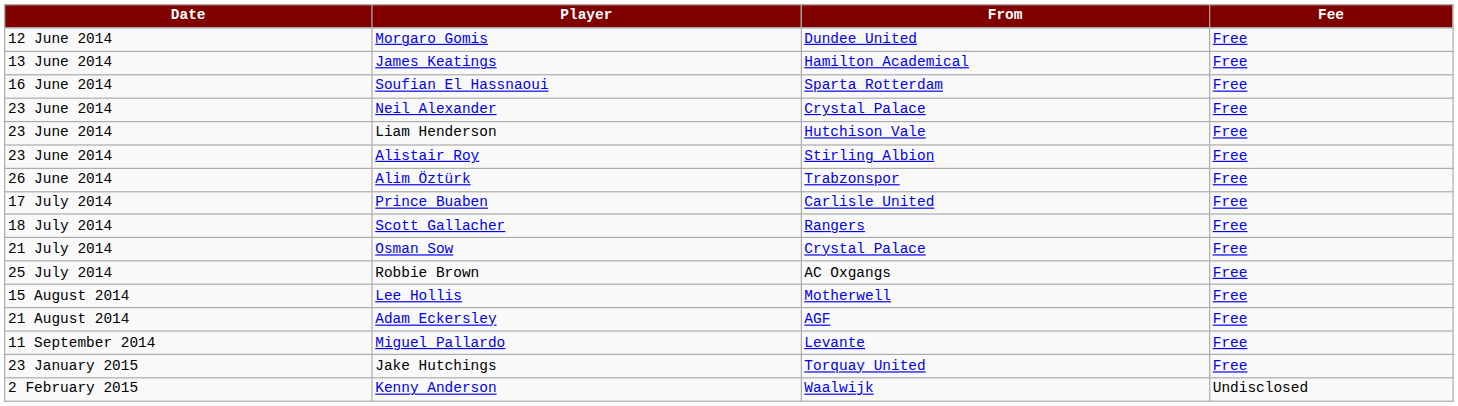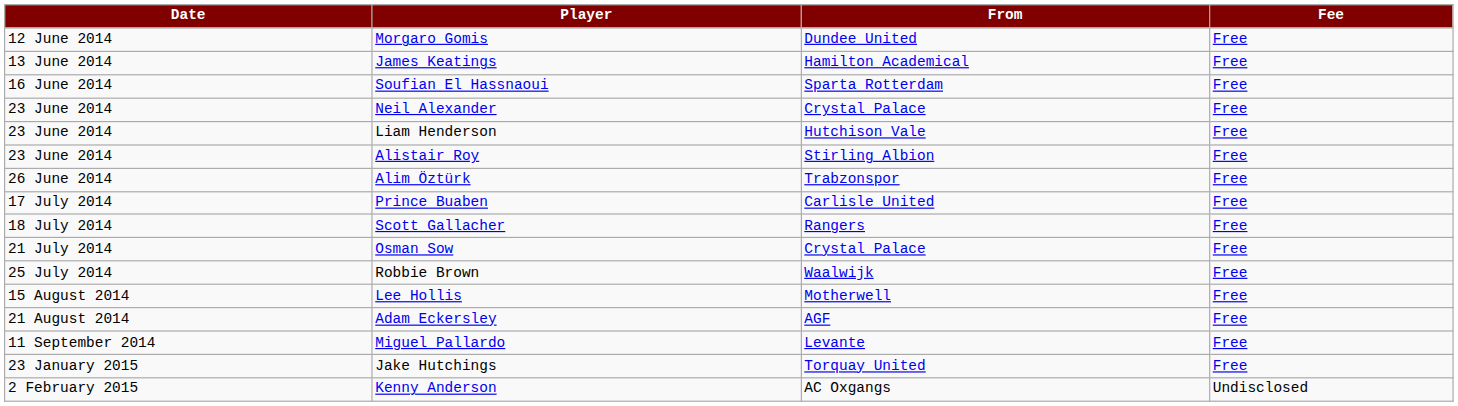Robbie Brown | From: AC Oxgangs -> Waalwijk
Kenny Anderson | From: Waalwijk -> AC Oxgangs
